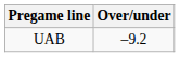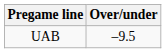UAB | Over/under: –9.2 -> –9.5
